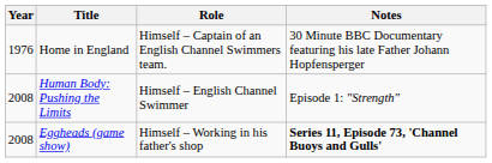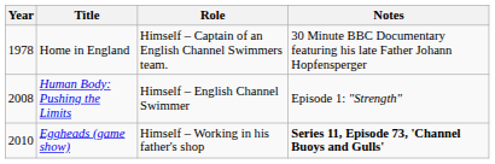Home in England | Year: 1976 -> 1978
Eggheads (game show) | Year: 2008 -> 2010
